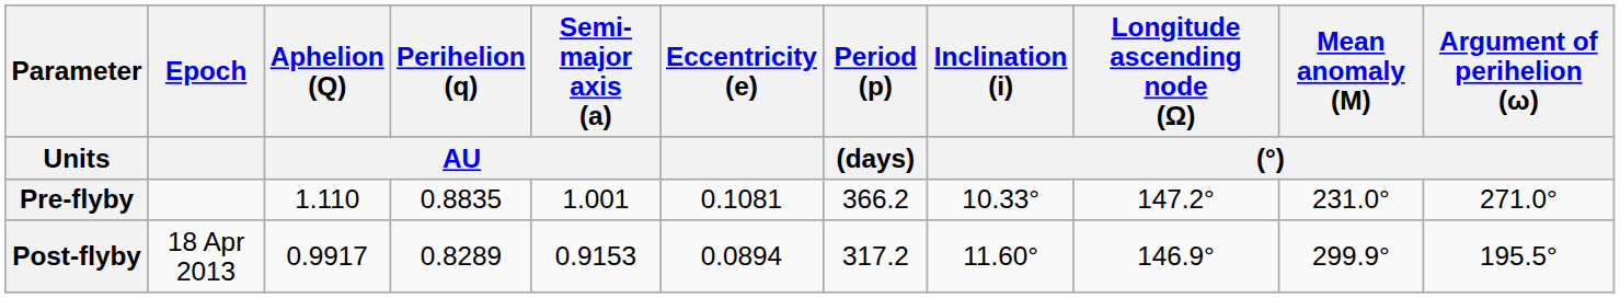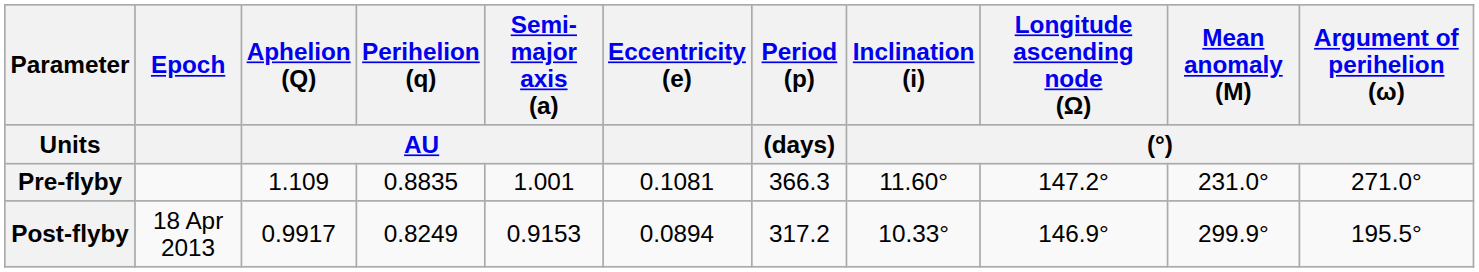Pre-flyby | Aphelion (Q) / AU: 1.110 -> 1.109
Pre-flyby | Period (p) / (days): 366.2 -> 366.3
Pre-flyby | Inclination (i) / (°): 10.33° -> 11.60°
Post-flyby | Perihelion (q) / AU: 0.8289 -> 0.8249
Post-flyby | Inclination (i) / (°): 11.60° -> 10.33°
